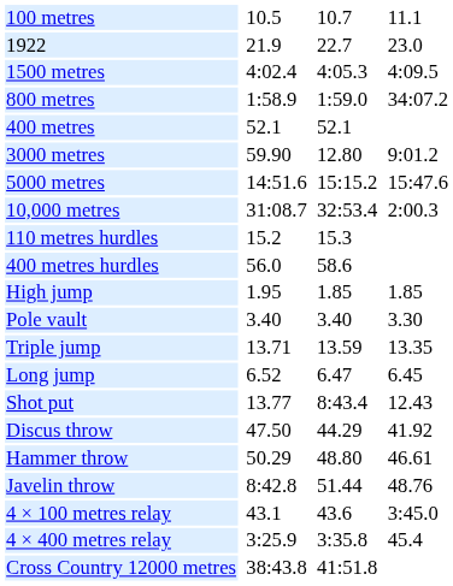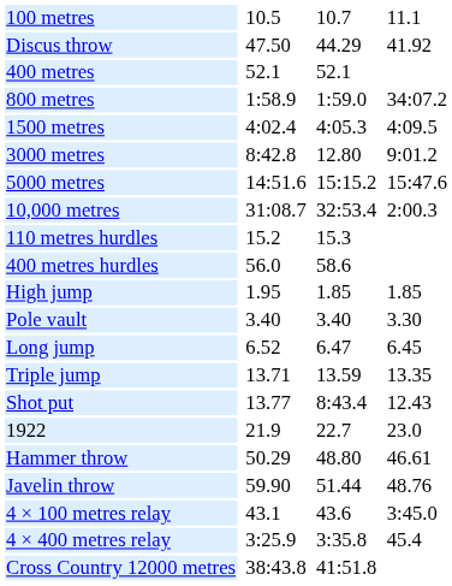rows swapped: 1922 <-> Discus throw
rows swapped: 400 metres <-> 1500 metres
3000 metres | column 3: 59.90 -> 8:42.8
rows swapped: Long jump <-> Triple jump
Javelin throw | column 3: 8:42.8 -> 59.90
